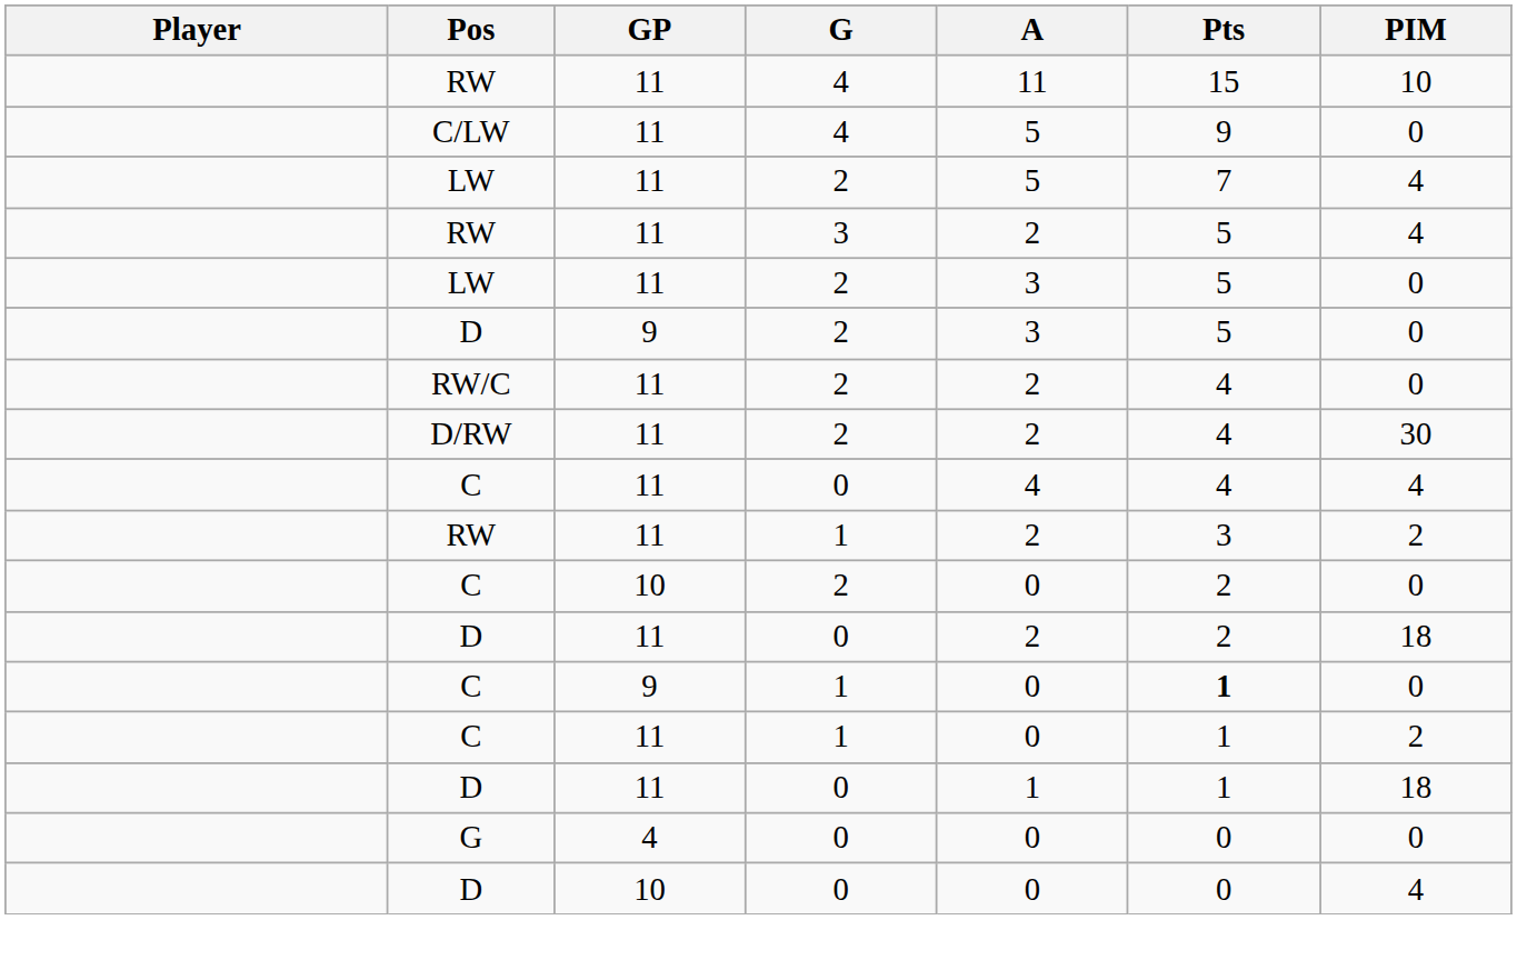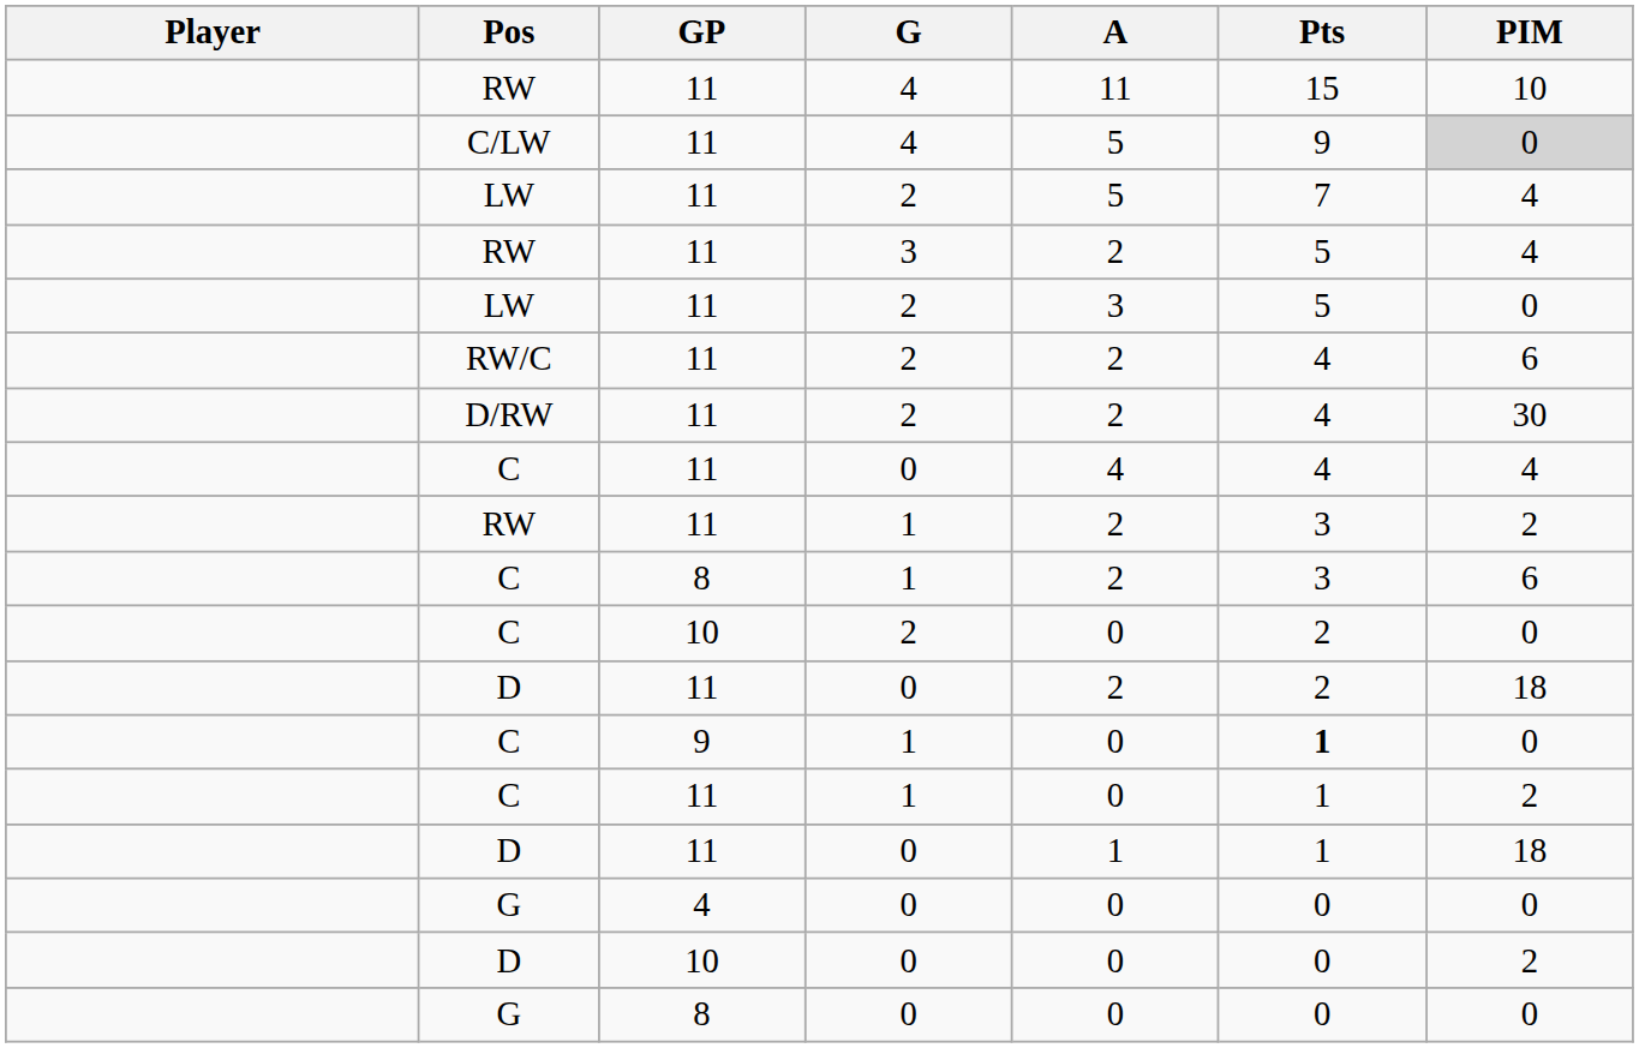C/LW | PIM: no background -> lightgrey background
- row: D | 9 | 2 | 3 | 5 | 0
RW/C | PIM: 0 -> 6
+ row: C | 8 | 1 | 2 | 3 | 6
D / 10 | PIM: 4 -> 2
+ row: G | 8 | 0 | 0 | 0 | 0
